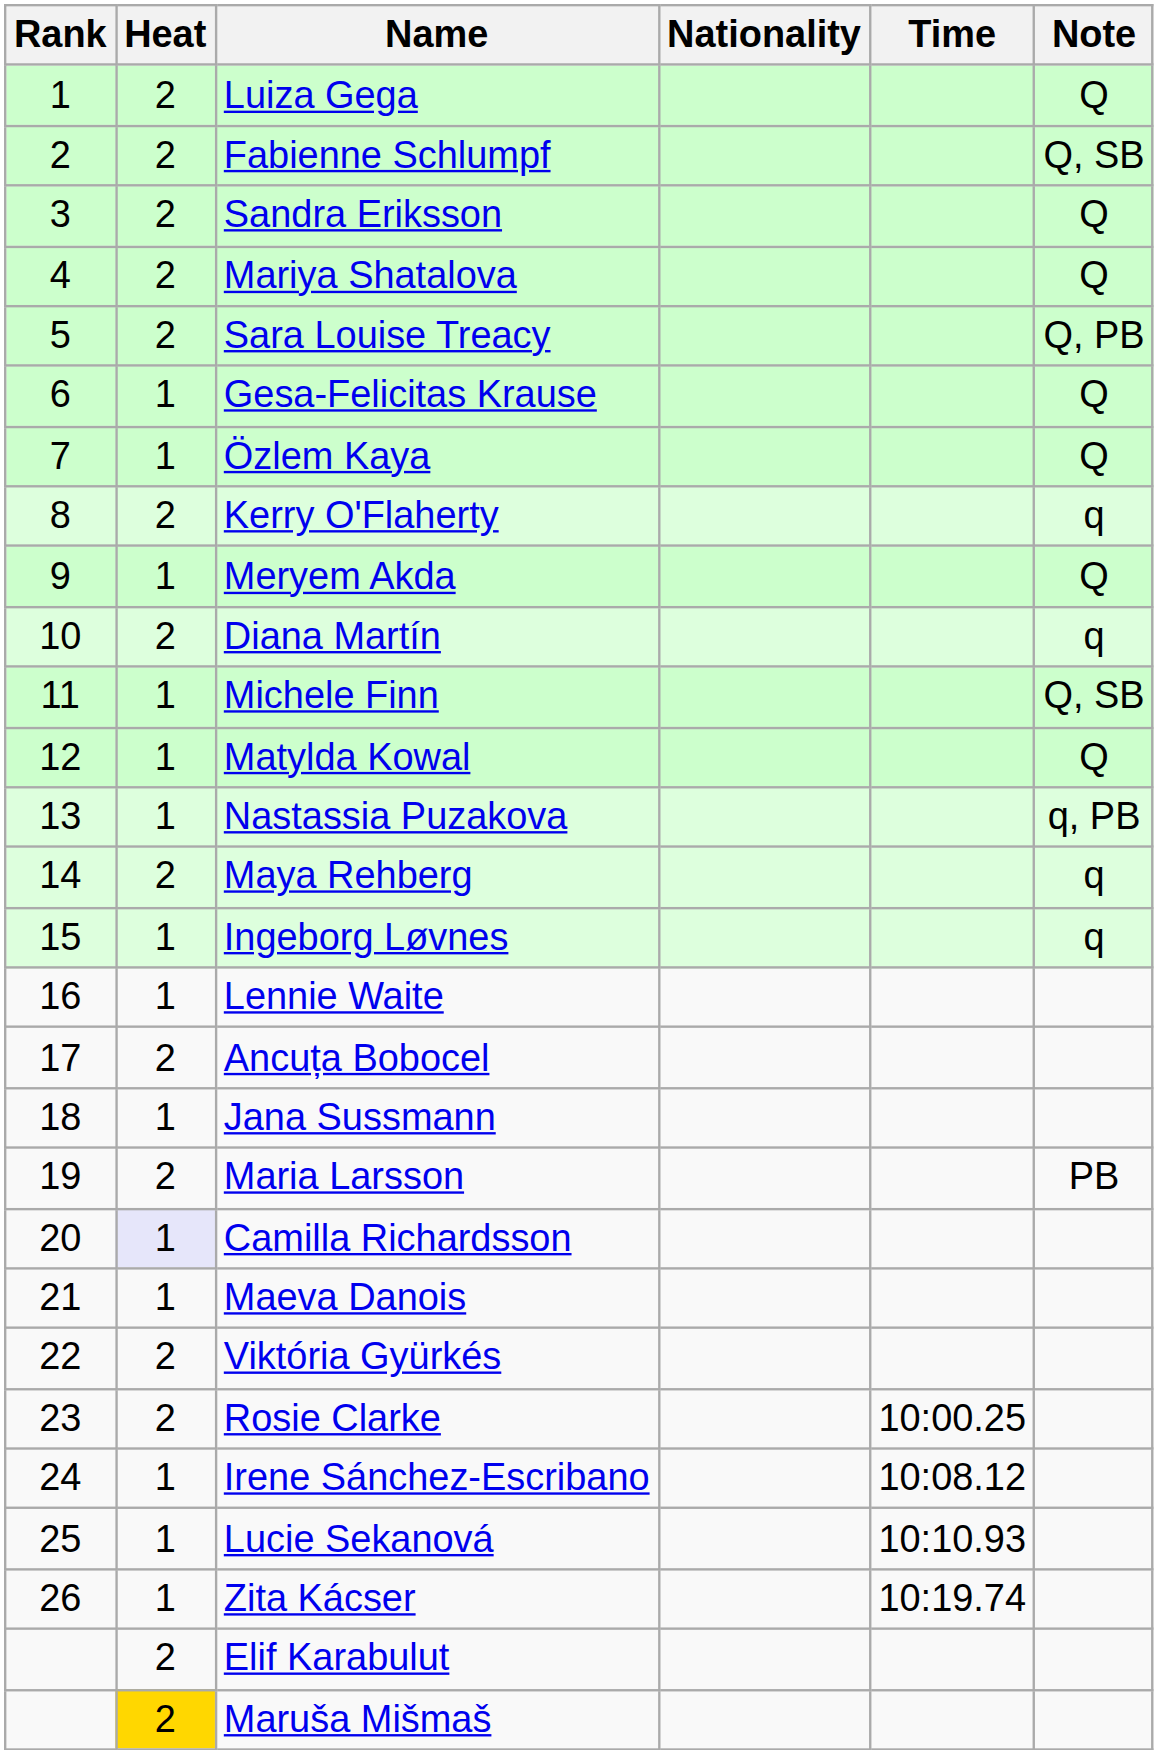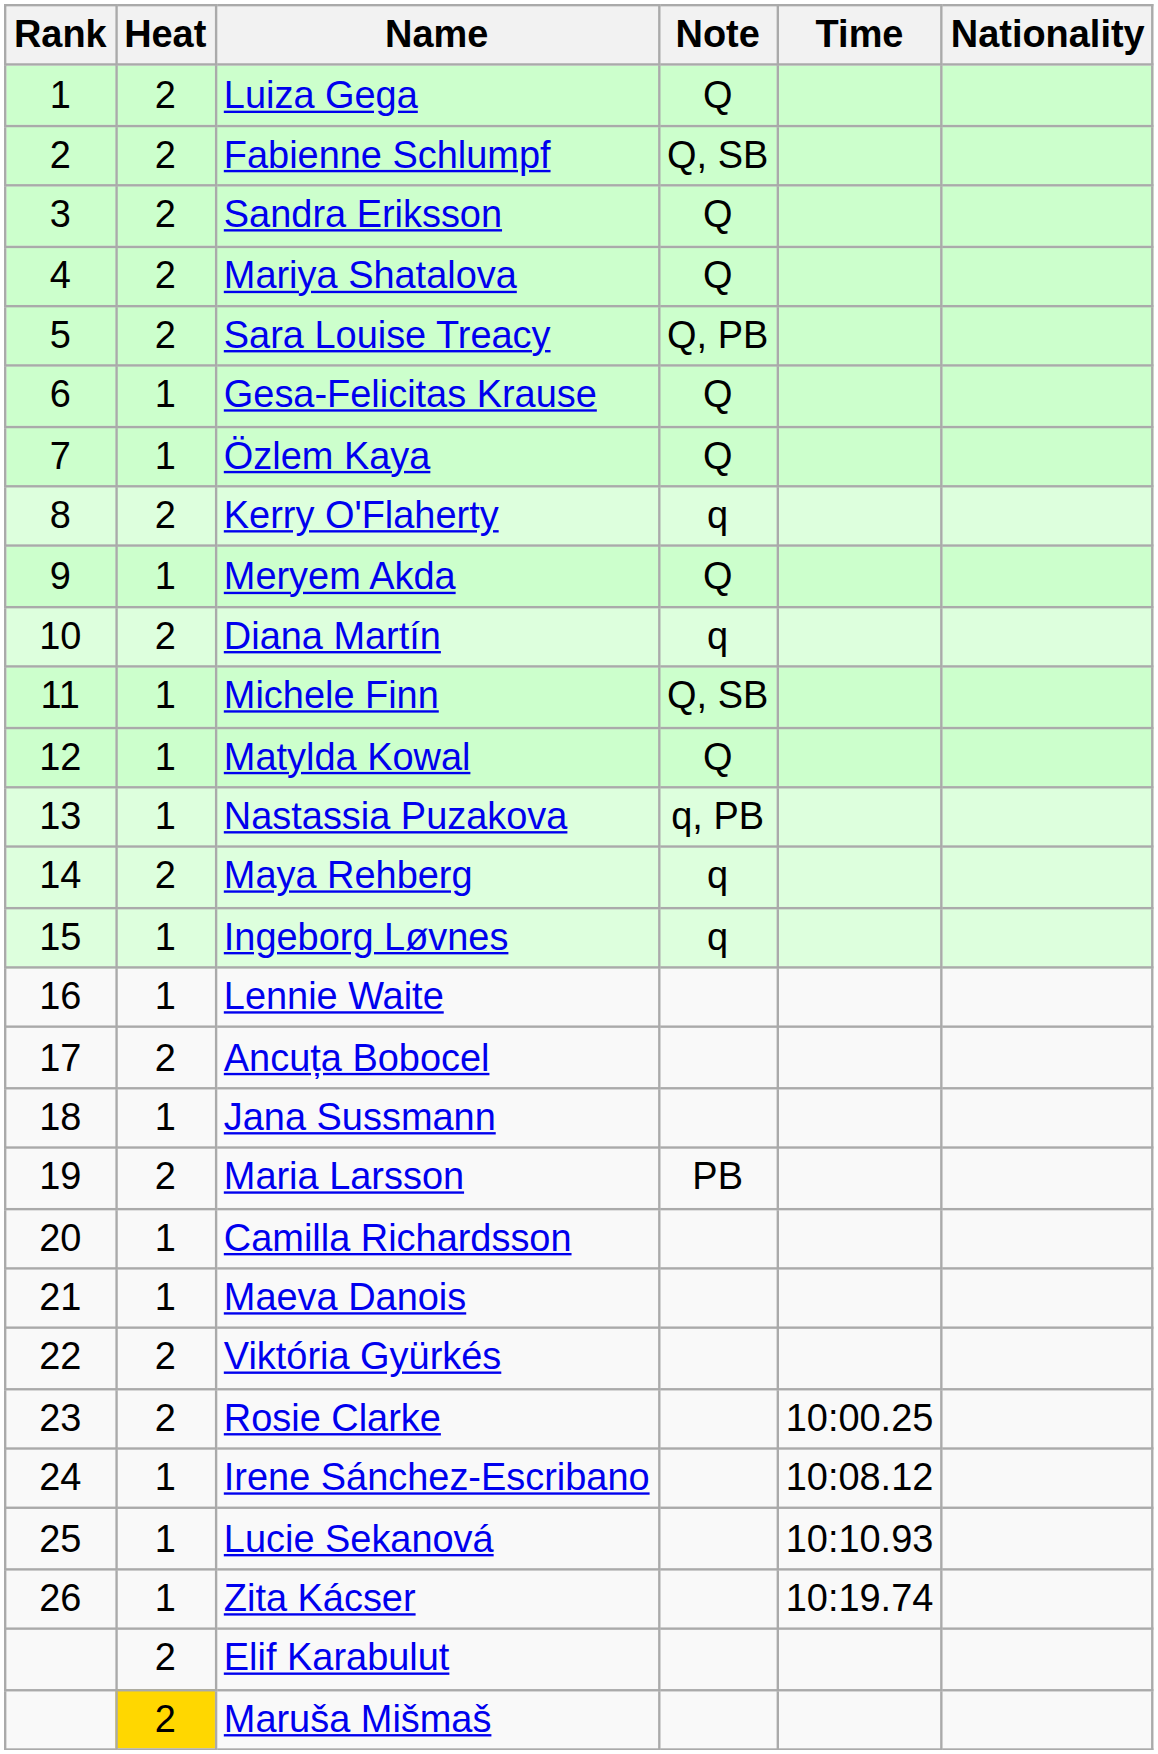columns swapped: Nationality <-> Note
Camilla Richardsson | Heat: lavender background -> no background
